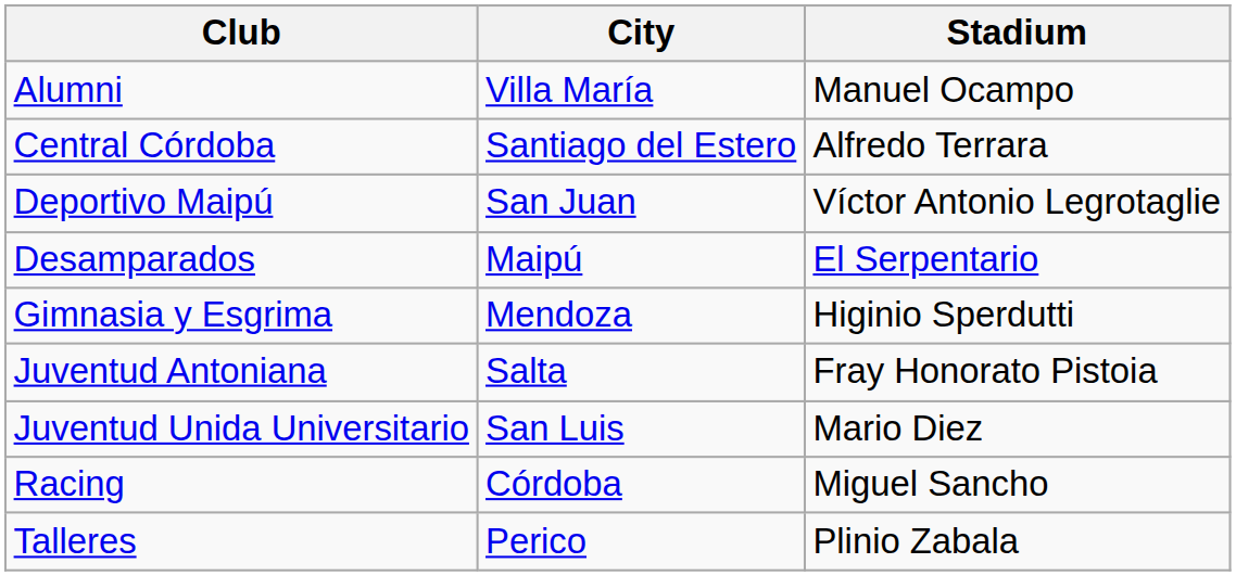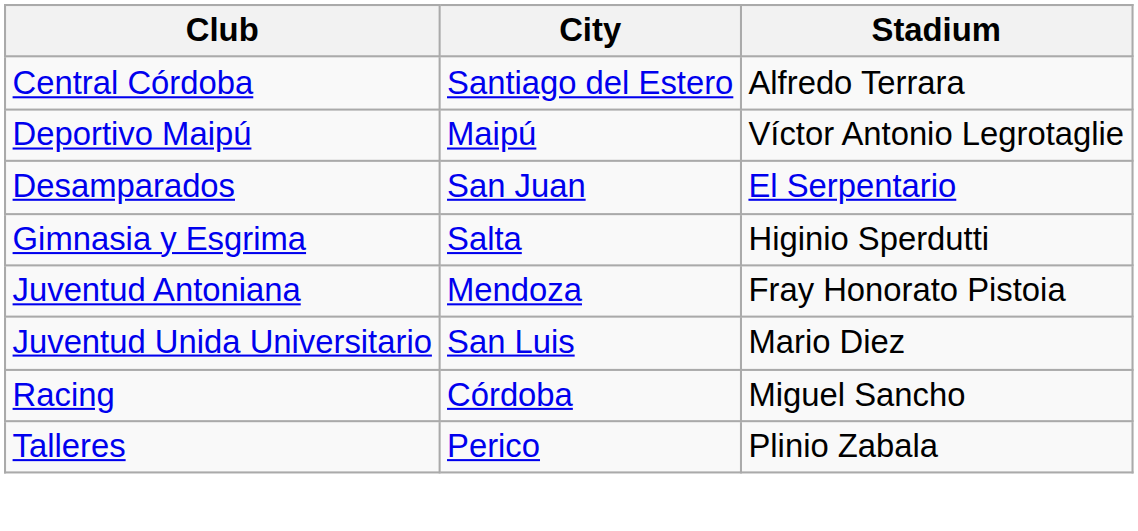- row: Alumni | Villa María | Manuel Ocampo
Deportivo Maipú | City: San Juan -> Maipú
Desamparados | City: Maipú -> San Juan
Gimnasia y Esgrima | City: Mendoza -> Salta
Juventud Antoniana | City: Salta -> Mendoza
